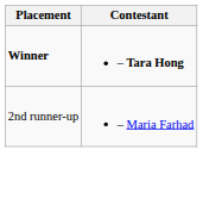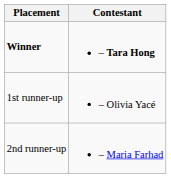+ row: 1st runner-up | – Olivia Yacé
